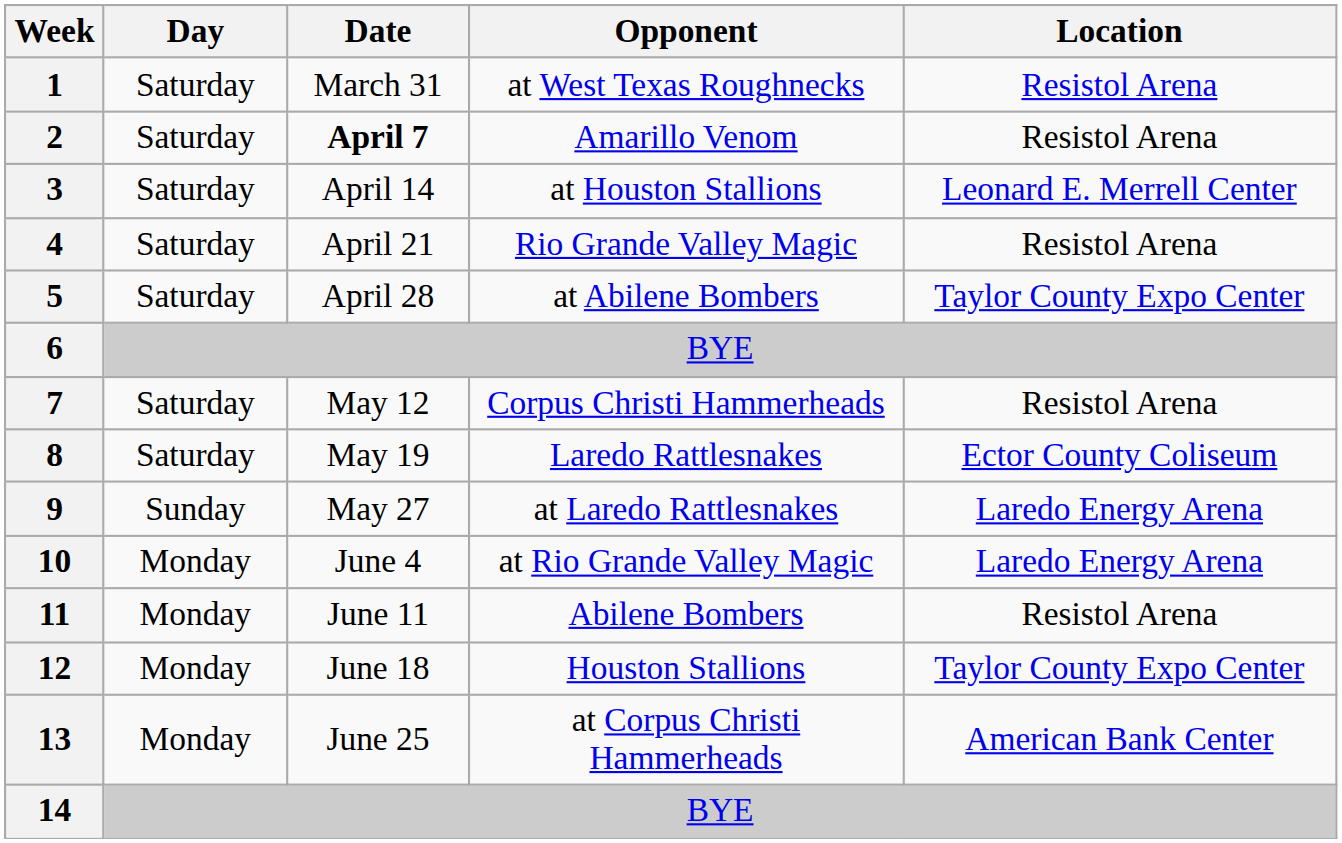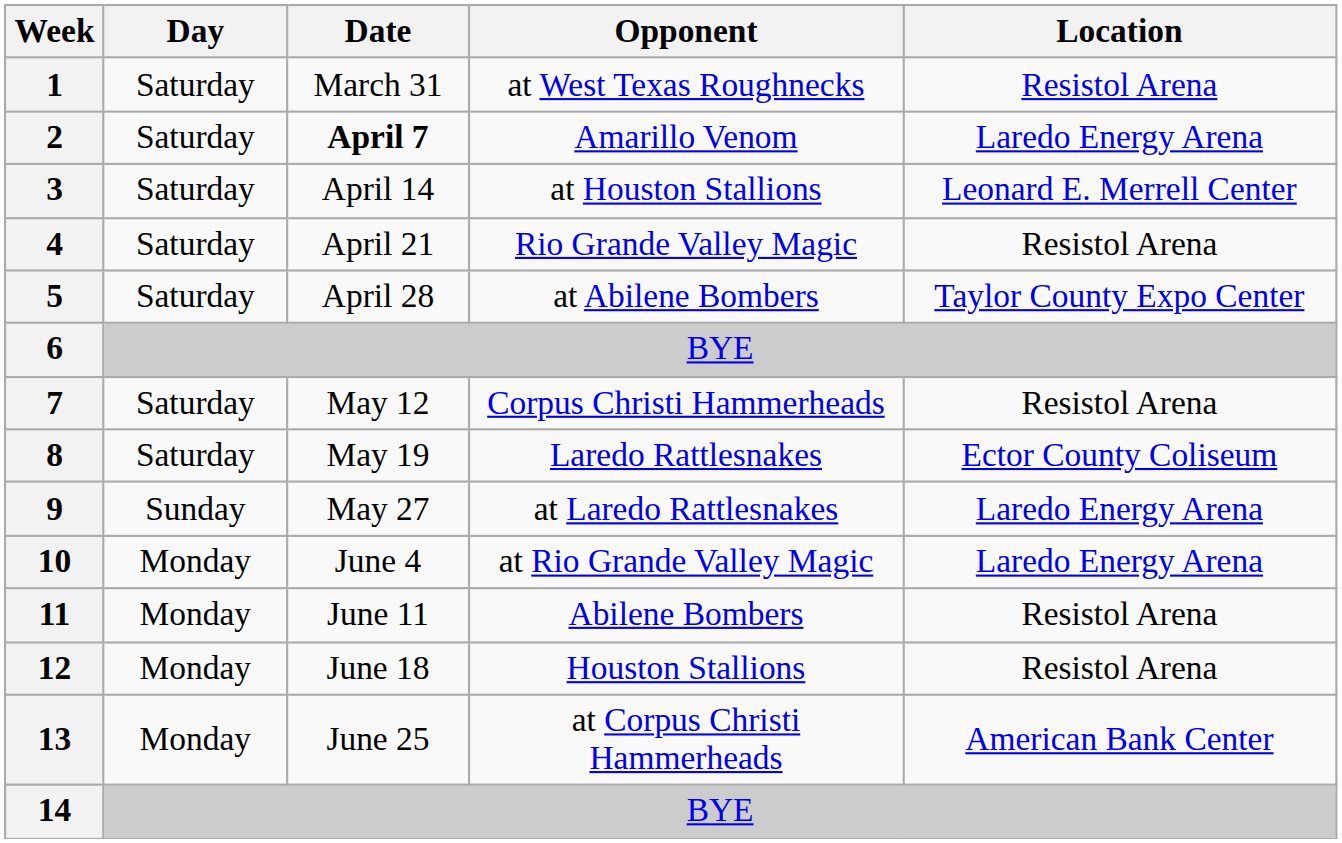2 | Location: Resistol Arena -> Laredo Energy Arena
12 | Location: Taylor County Expo Center -> Resistol Arena
